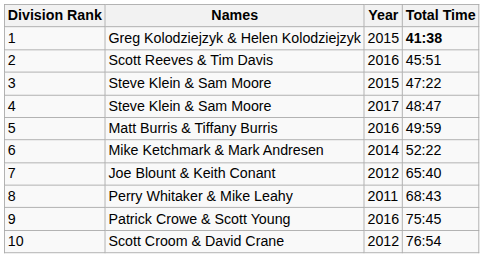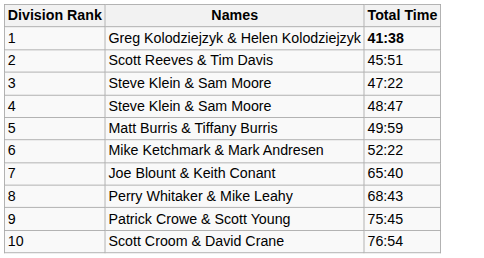- column: Year | 2015 | 2016 | 2015 | 2017 | 2016 | 2014 | 2012 | 2011 | 2016 | 2012
